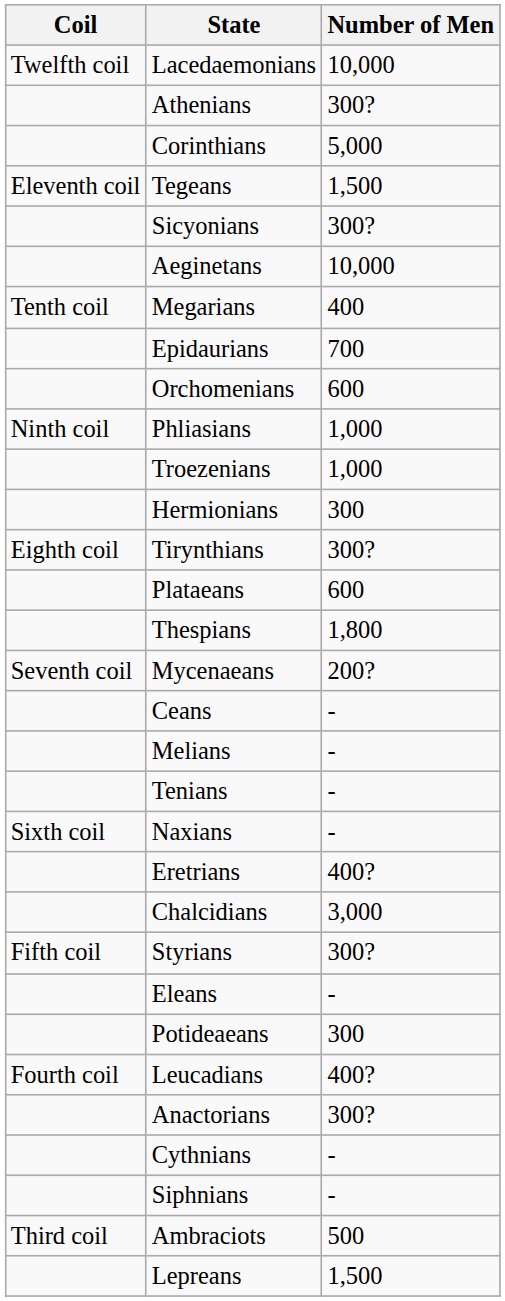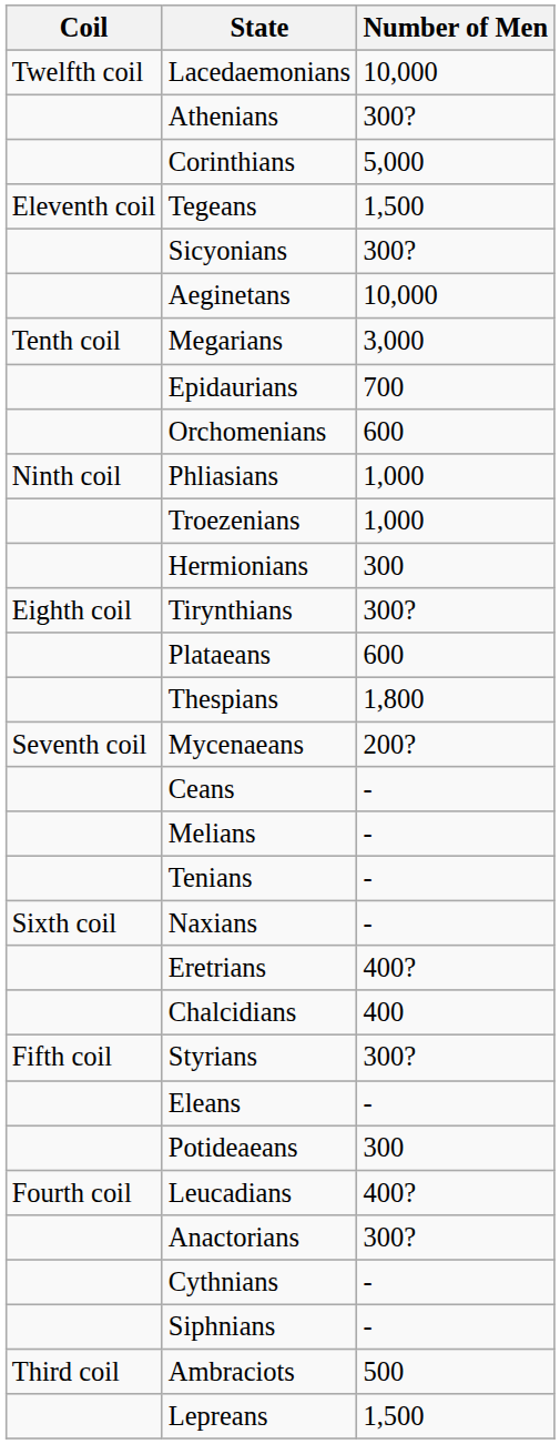Megarians | Number of Men: 400 -> 3,000
Chalcidians | Number of Men: 3,000 -> 400
